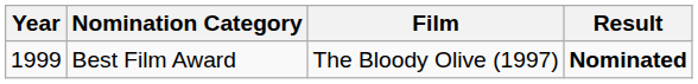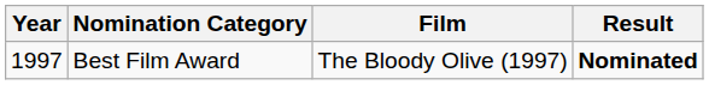Best Film Award | Year: 1999 -> 1997
